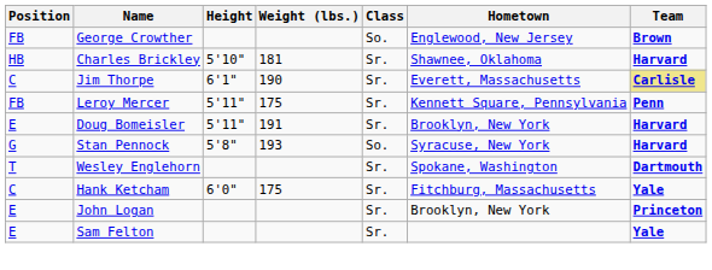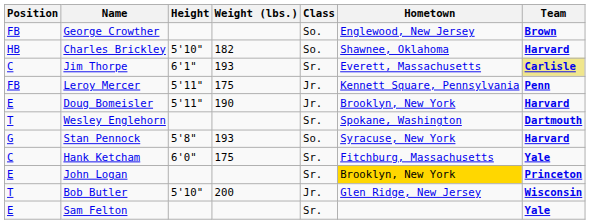Charles Brickley | Weight (lbs.): 181 -> 182
Charles Brickley | Class: Sr. -> So.
Jim Thorpe | Weight (lbs.): 190 -> 193
Leroy Mercer | Class: Sr. -> Jr.
Doug Bomeisler | Weight (lbs.): 191 -> 190
Doug Bomeisler | Class: Sr. -> Jr.
rows swapped: Wesley Englehorn <-> Stan Pennock
John Logan | Hometown: no background -> gold background
+ row: T | Bob Butler | 5'10" | 200 | Jr. | Glen Ridge, New Jersey | Wisconsin
